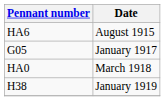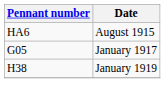- row: HA0 | March 1918
